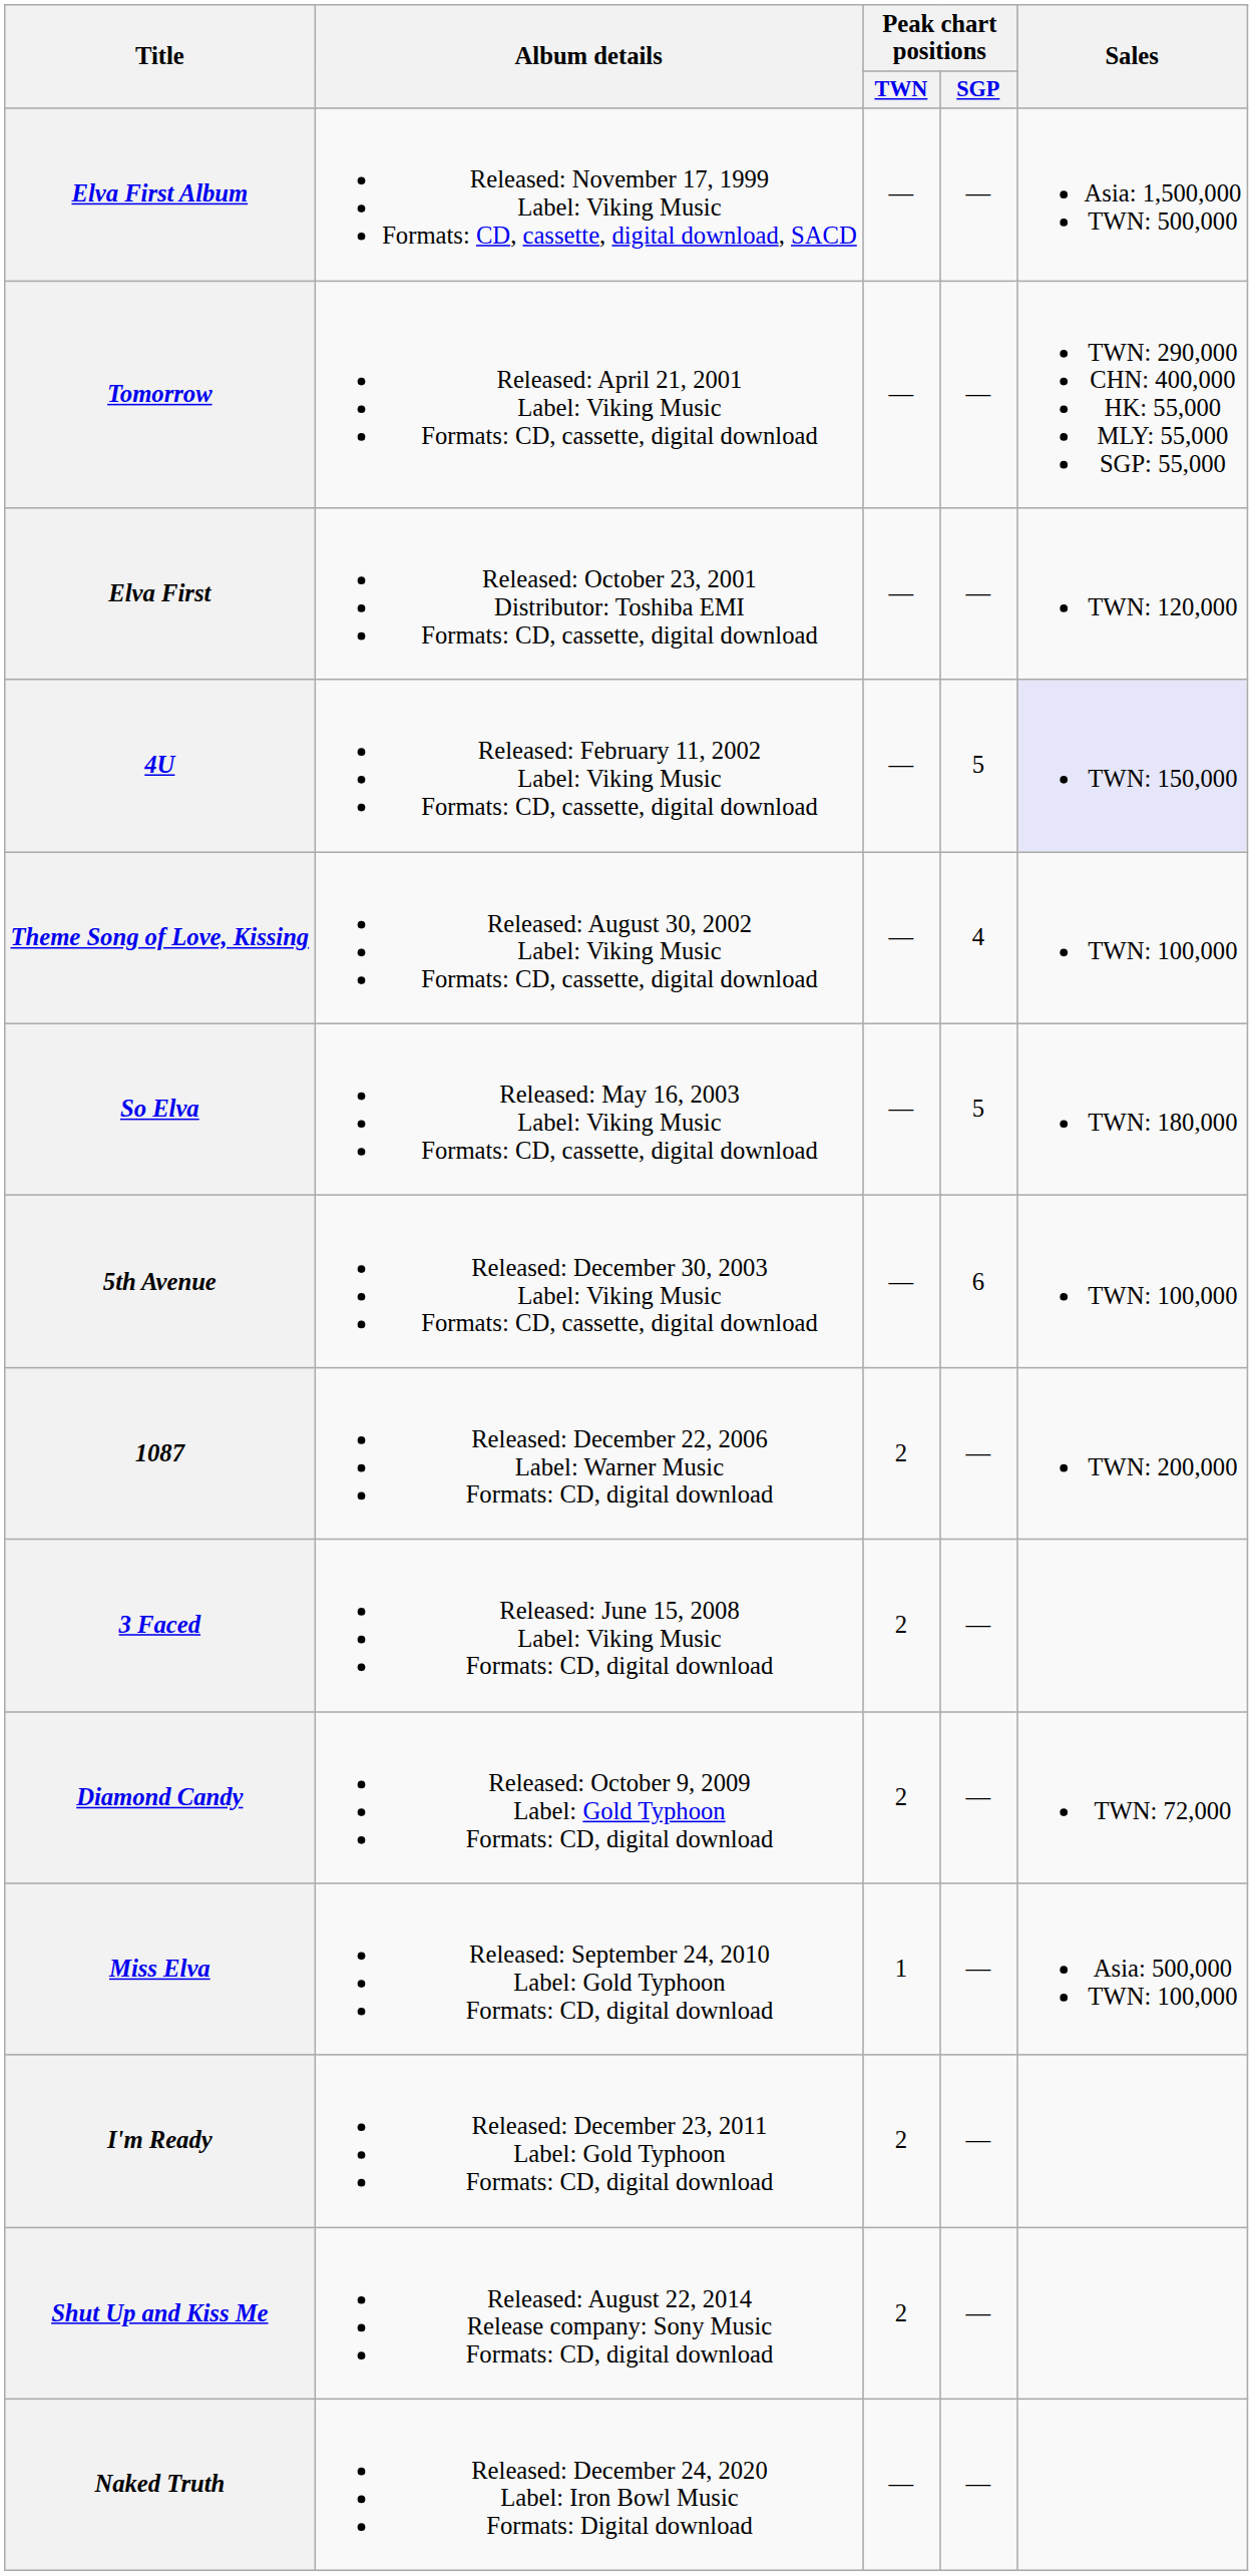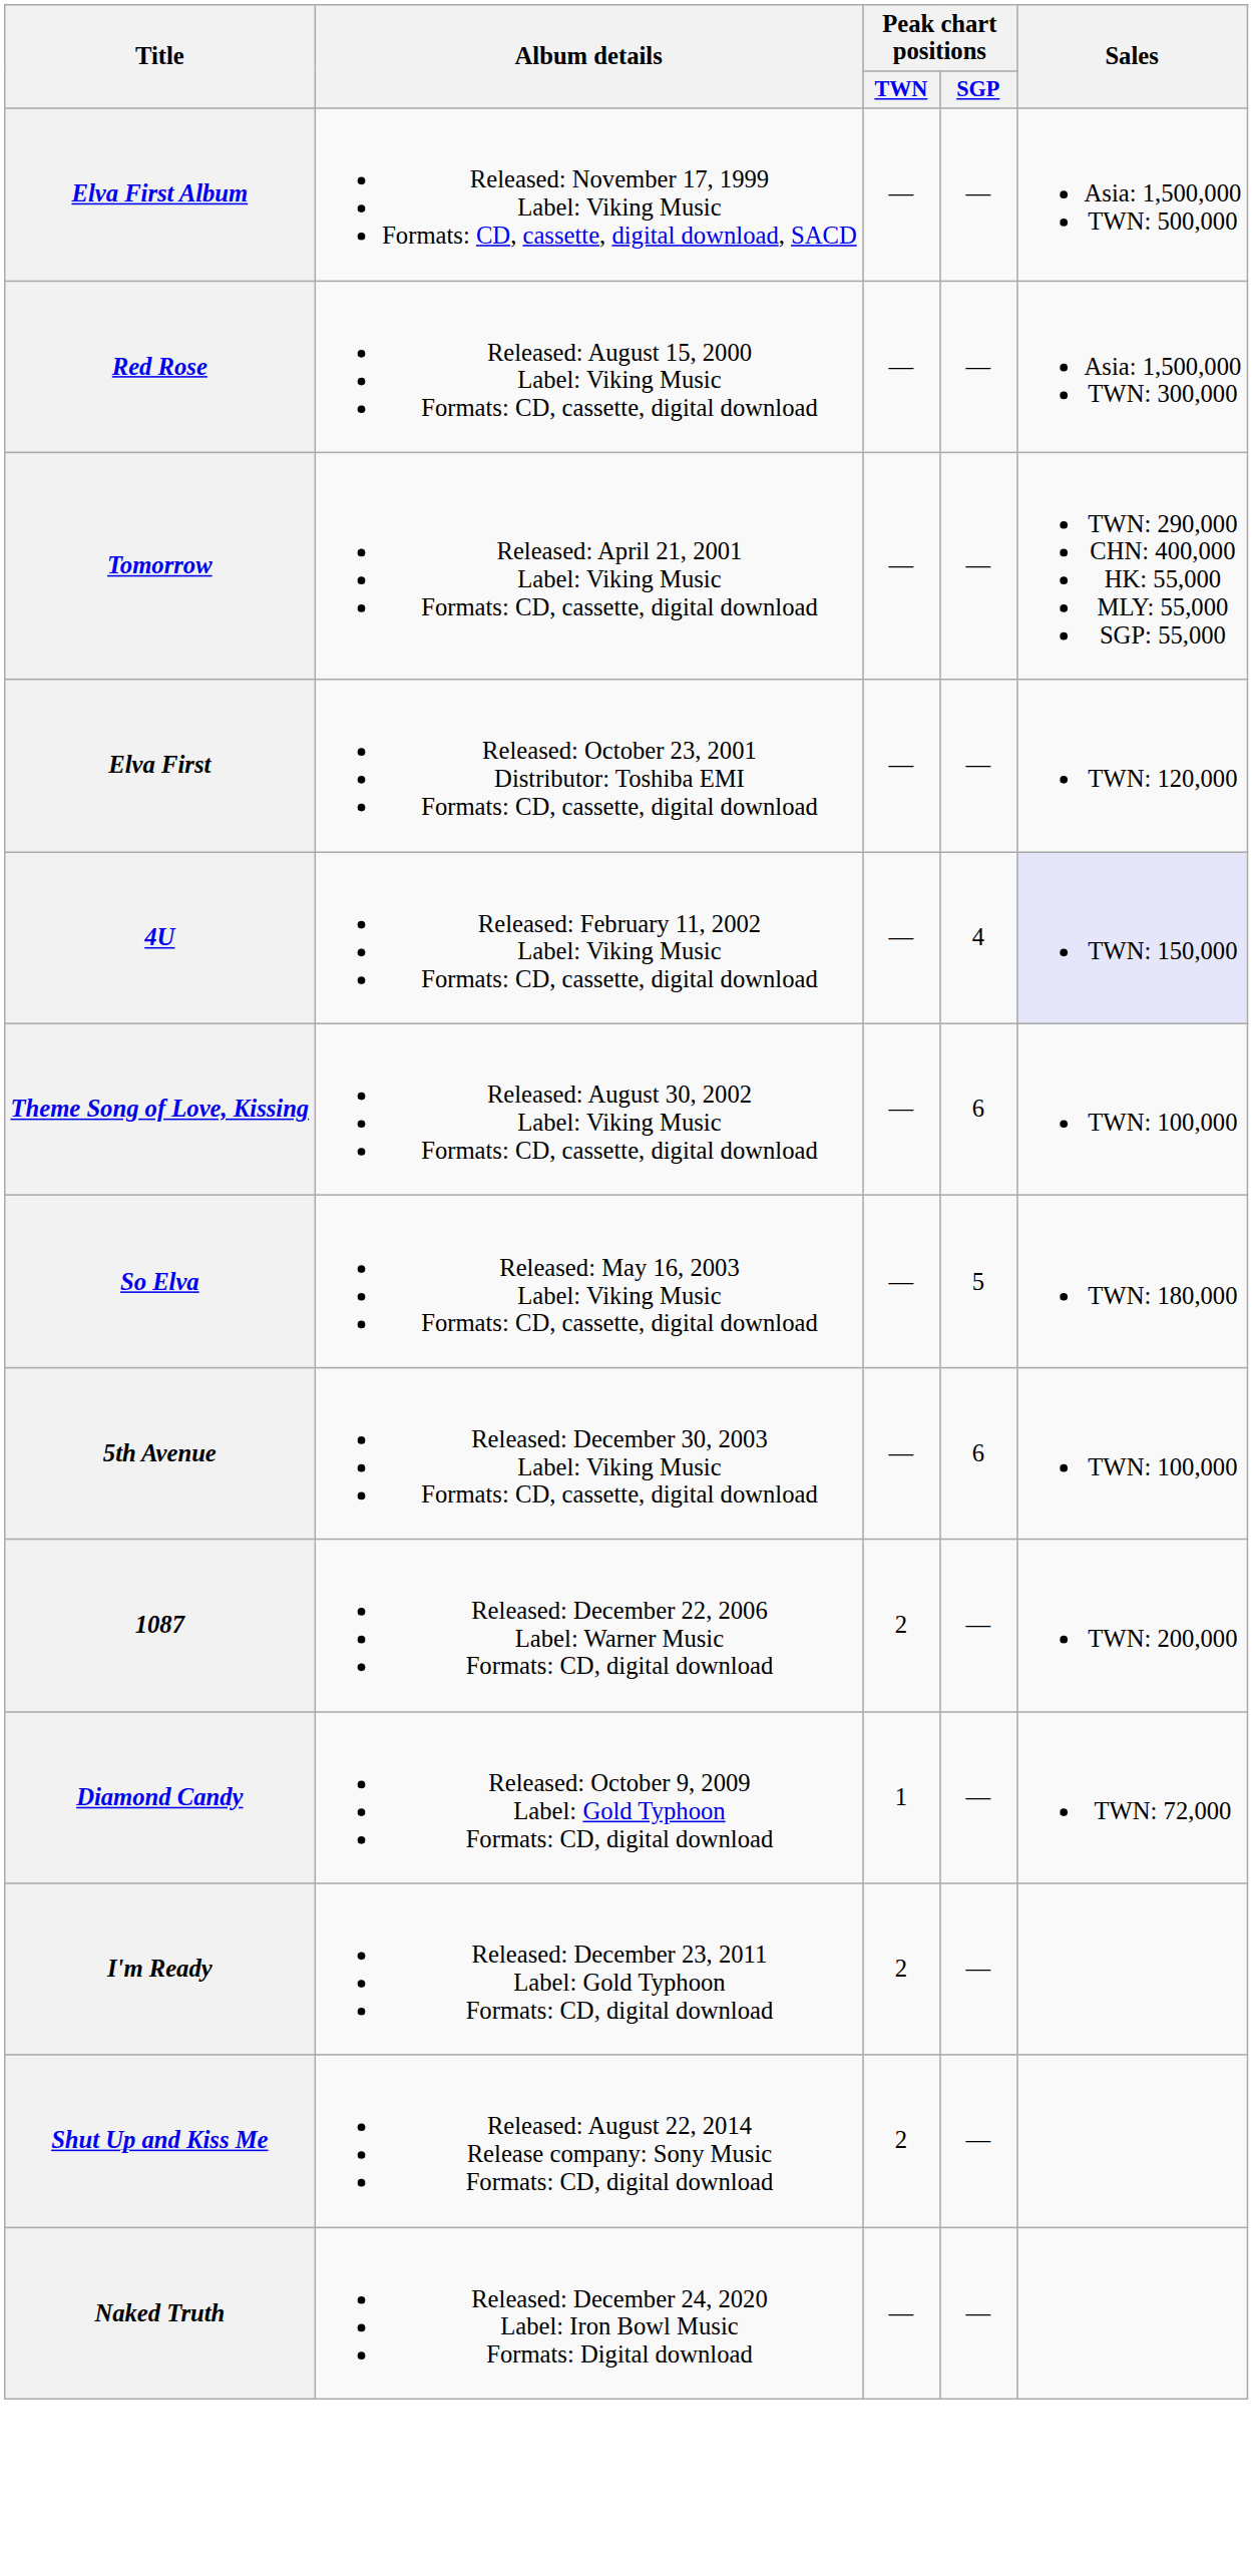+ row: Red Rose | Released: August 15, 2000 Label: Viking Music Formats: CD, cassette, digital download | — | — | Asia: 1,500,000 TWN: 300,000
4U | Peak chart positions / SGP: 5 -> 4
Theme Song of Love, Kissing | Peak chart positions / SGP: 4 -> 6
- row: 3 Faced | Released: June 15, 2008 Label: Viking Music Formats: CD, digital download | 2 | —
Diamond Candy | Peak chart positions / TWN: 2 -> 1
- row: Miss Elva | Released: September 24, 2010 Label: Gold Typhoon Formats: CD, digital download | 1 | — | Asia: 500,000 TWN: 100,000
